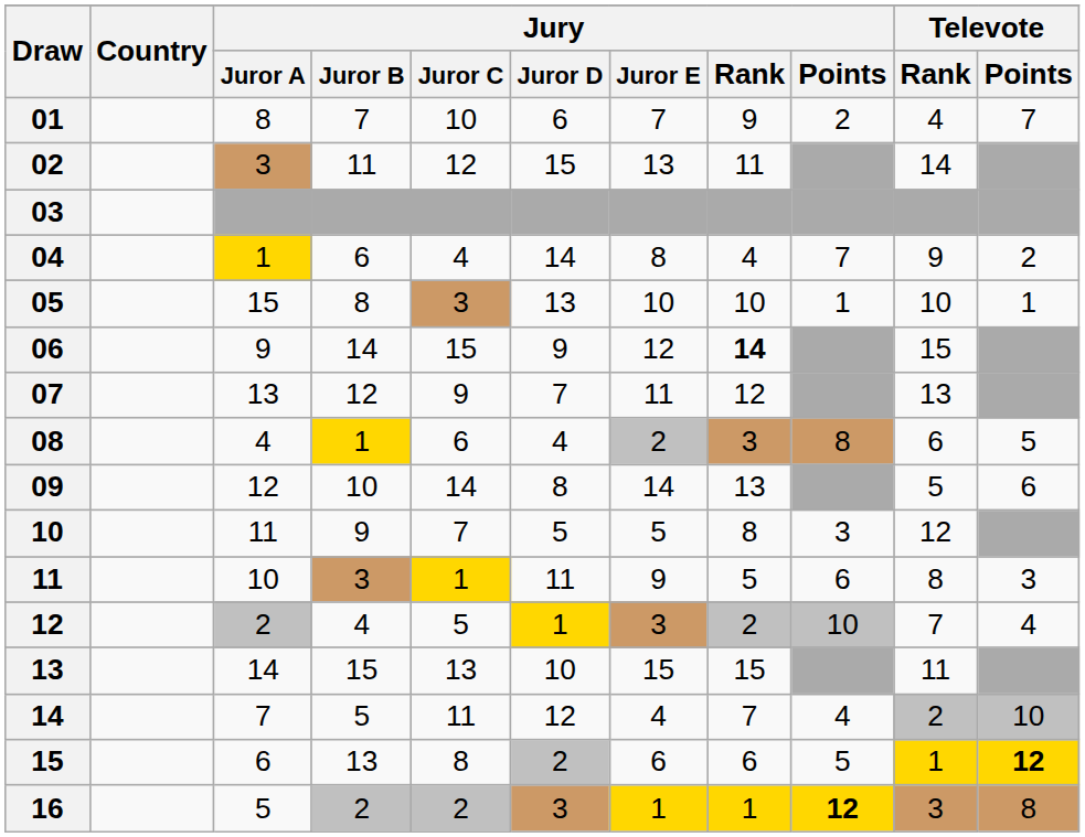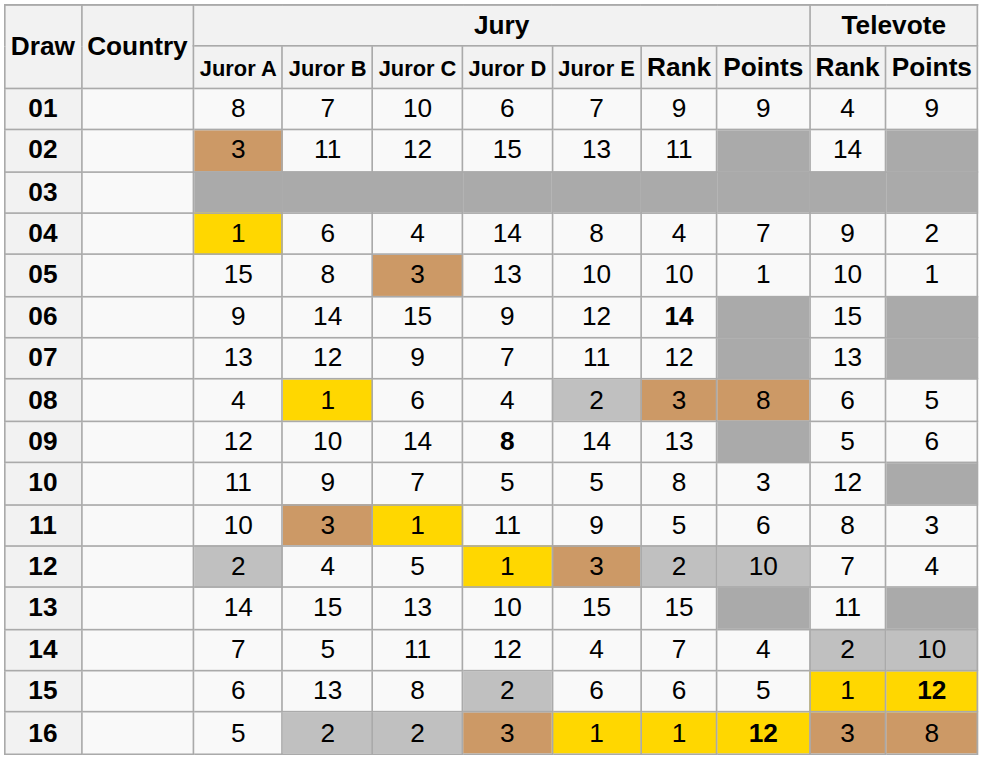01 | Jury / Points: 2 -> 9
01 | Televote / Points: 7 -> 9
09 | Jury / Juror D: normal -> bold
